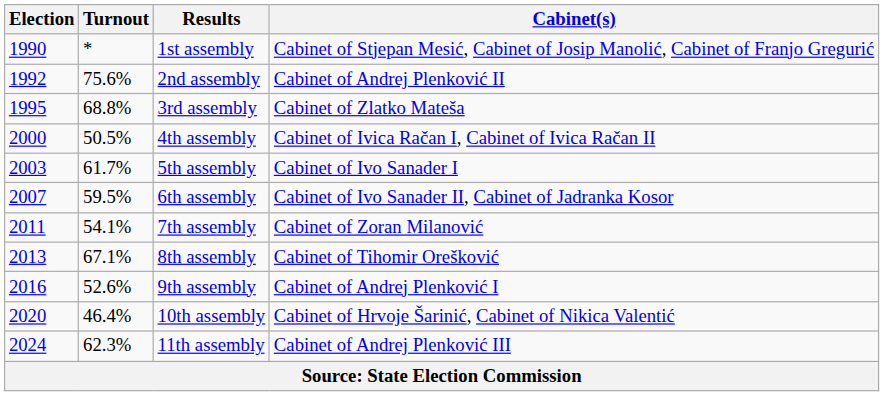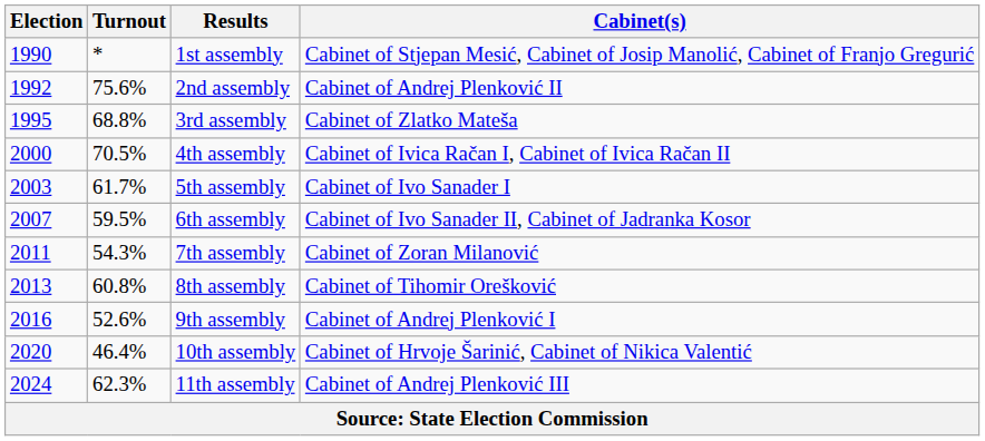4th assembly | Turnout: 50.5% -> 70.5%
7th assembly | Turnout: 54.1% -> 54.3%
8th assembly | Turnout: 67.1% -> 60.8%
